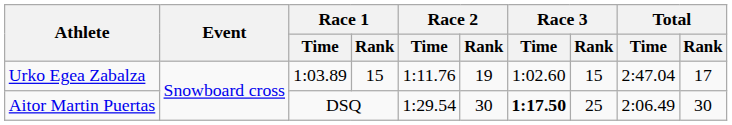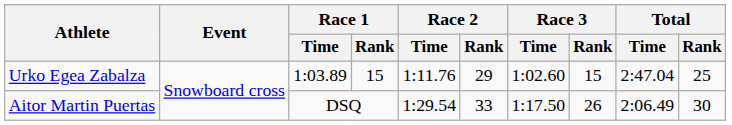Urko Egea Zabalza | Race 2 / Rank: 19 -> 29
Urko Egea Zabalza | Total / Rank: 17 -> 25
Aitor Martin Puertas | Race 2 / Rank: 30 -> 33
Aitor Martin Puertas | Race 3 / Time: bold -> normal
Aitor Martin Puertas | Race 3 / Rank: 25 -> 26
